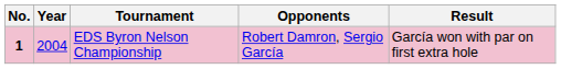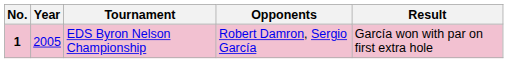EDS Byron Nelson Championship | Year: 2004 -> 2005
